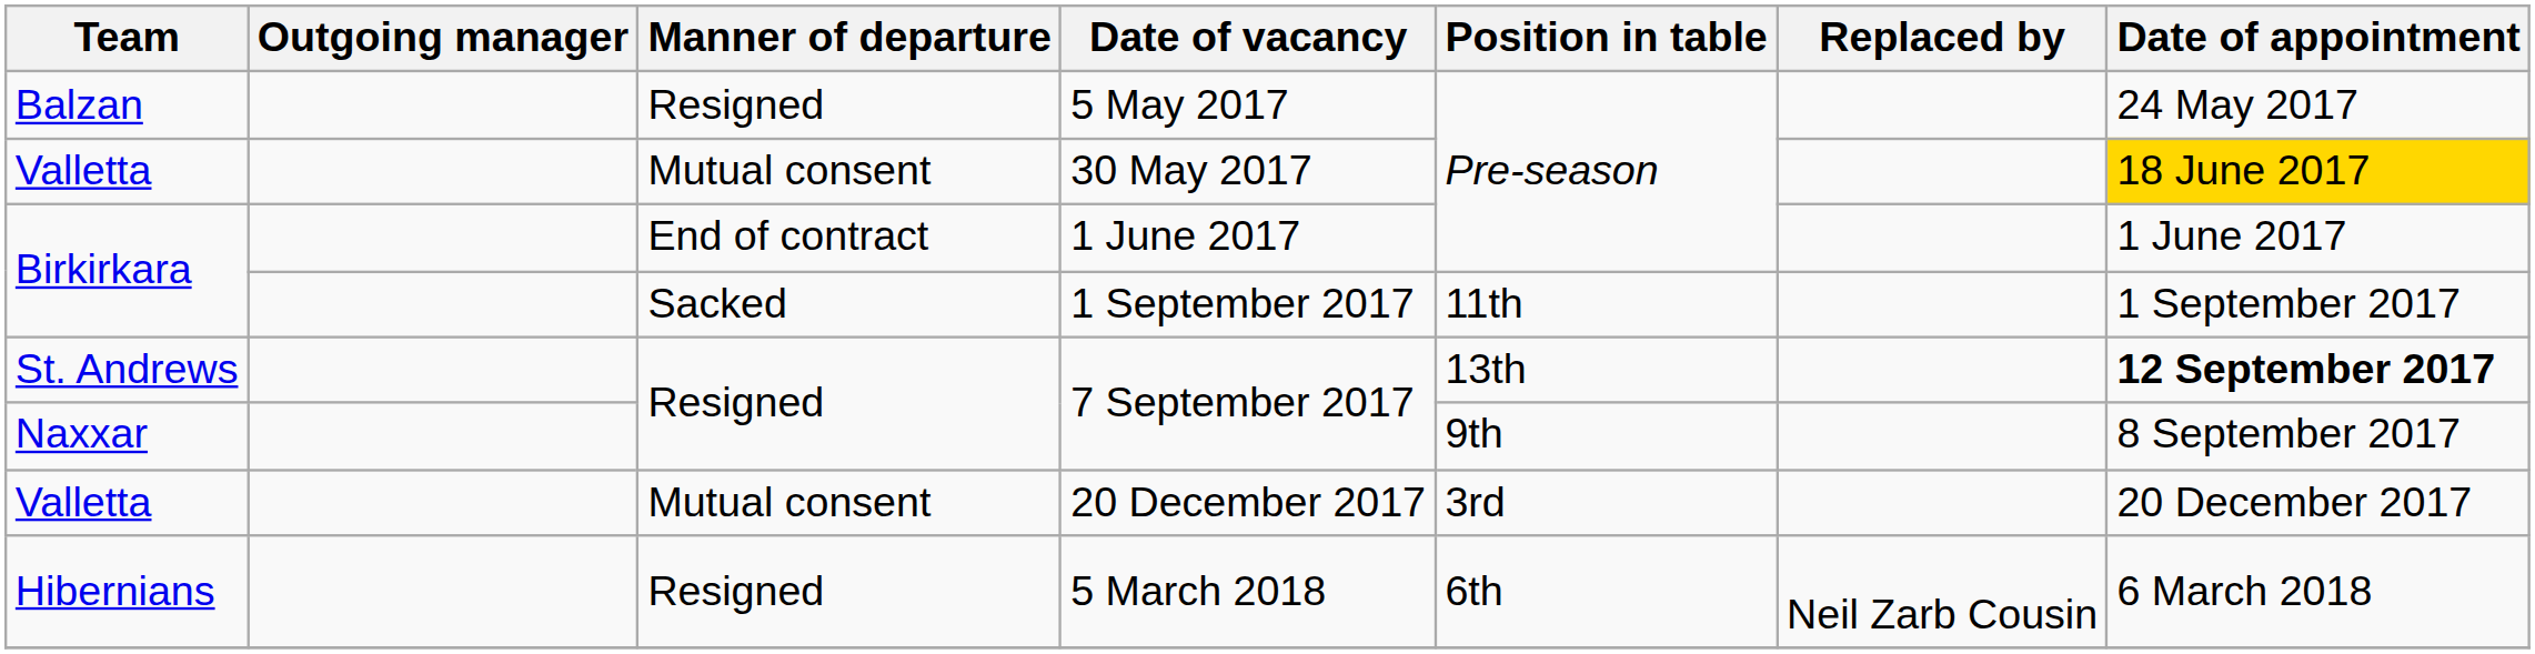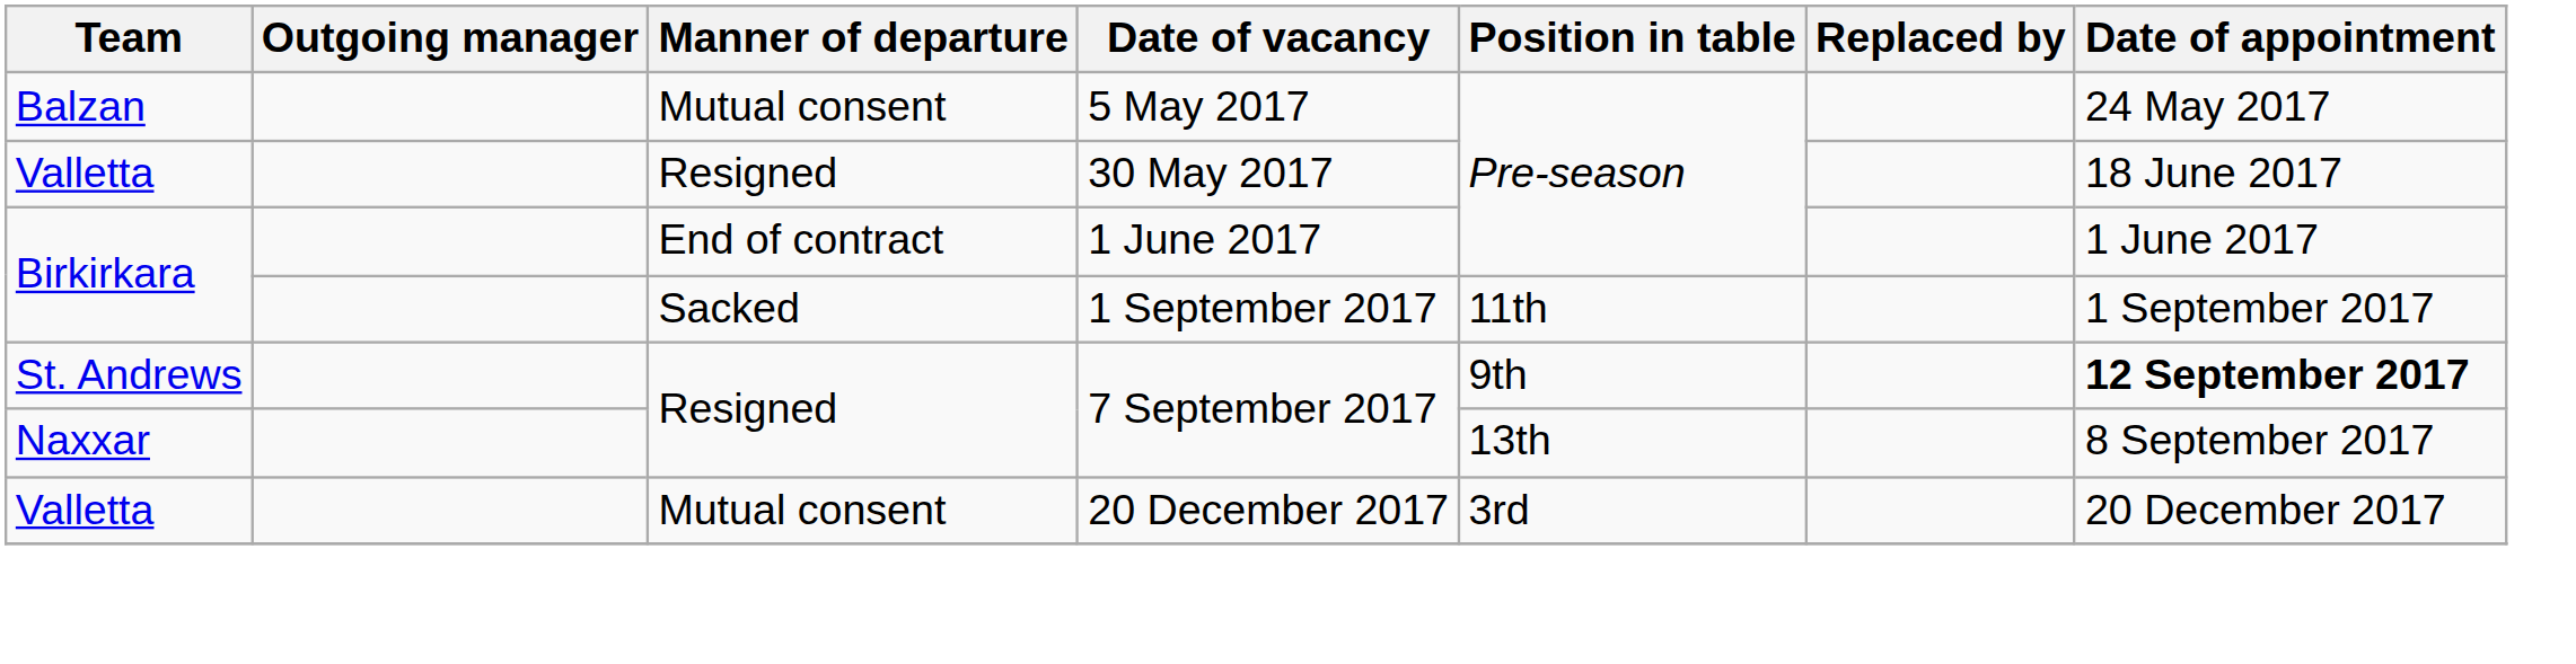5 May 2017 | Manner of departure: Resigned -> Mutual consent
30 May 2017 | Manner of departure: Mutual consent -> Resigned
30 May 2017 | Date of appointment: gold background -> no background
St. Andrews / 7 September 2017 | Position in table: 13th -> 9th
Naxxar / 7 September 2017 | Position in table: 9th -> 13th
- row: Hibernians | Resigned | 5 March 2018 | 6th | Neil Zarb Cousin | 6 March 2018
